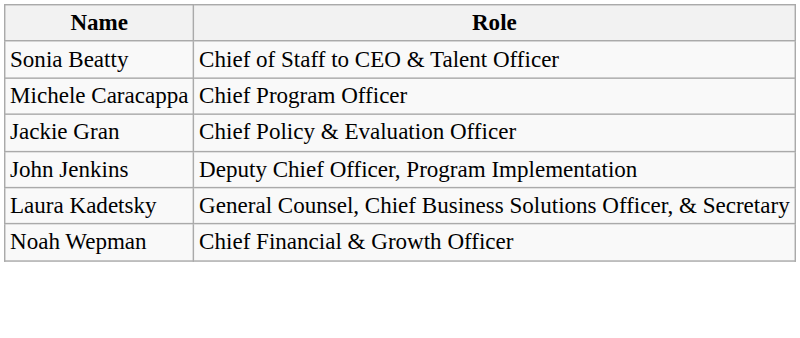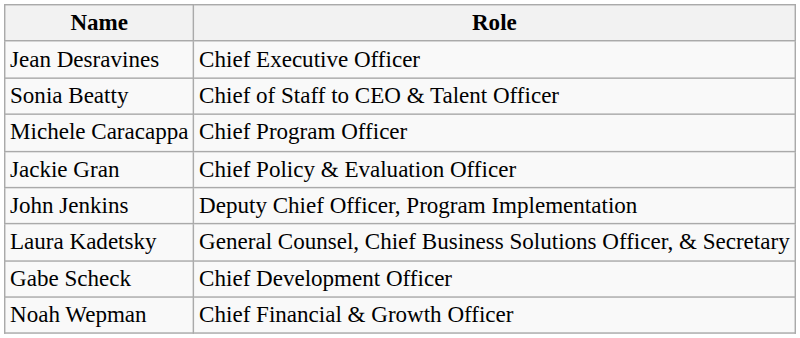+ row: Jean Desravines | Chief Executive Officer
+ row: Gabe Scheck | Chief Development Officer
